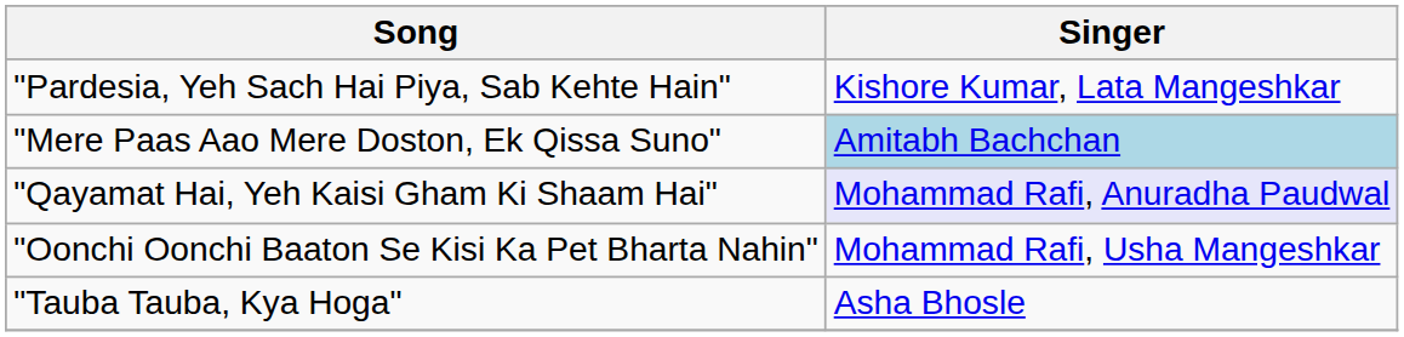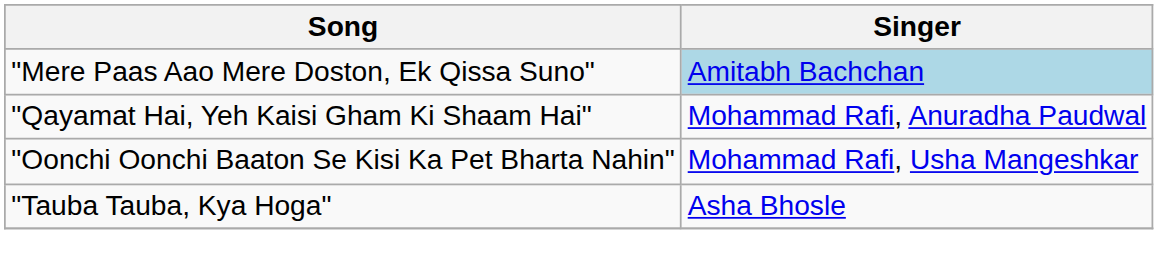- row: "Pardesia, Yeh Sach Hai Piya, Sab Kehte Hain" | Kishore Kumar, Lata Mangeshkar
"Qayamat Hai, Yeh Kaisi Gham Ki Shaam Hai" | Singer: lavender background -> no background
